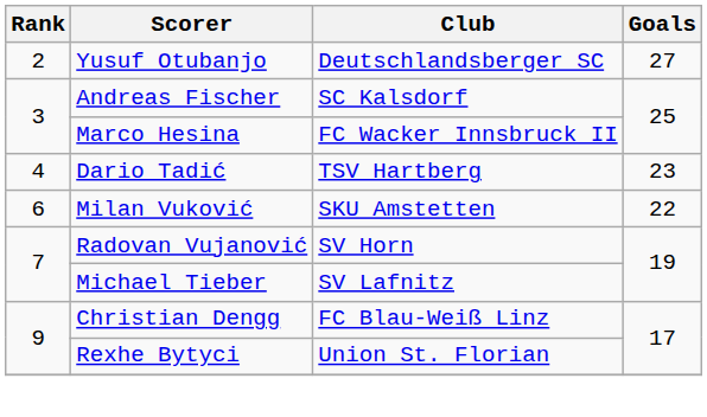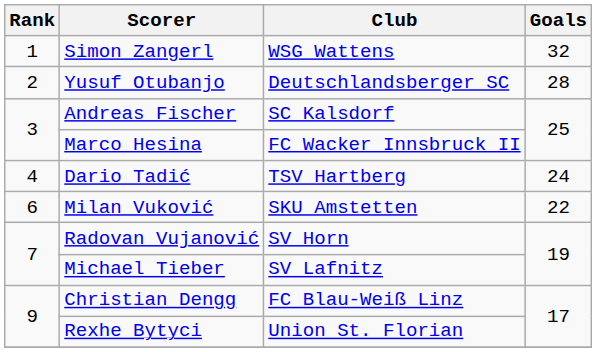+ row: 1 | Simon Zangerl | WSG Wattens | 32
Yusuf Otubanjo | Goals: 27 -> 28
Dario Tadić | Goals: 23 -> 24
